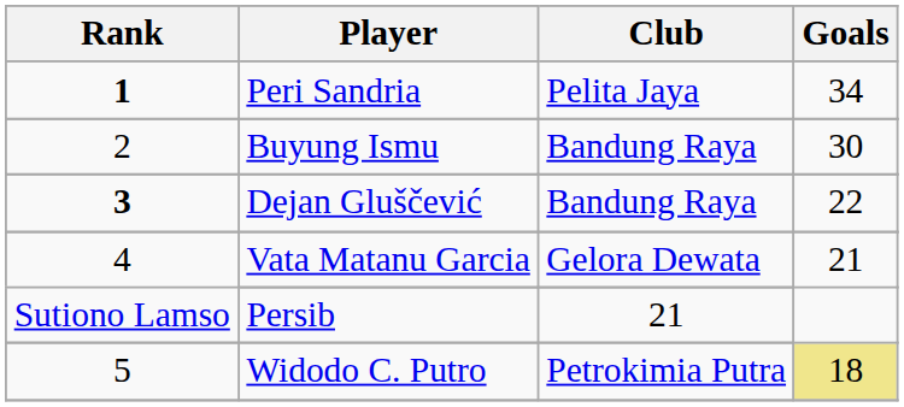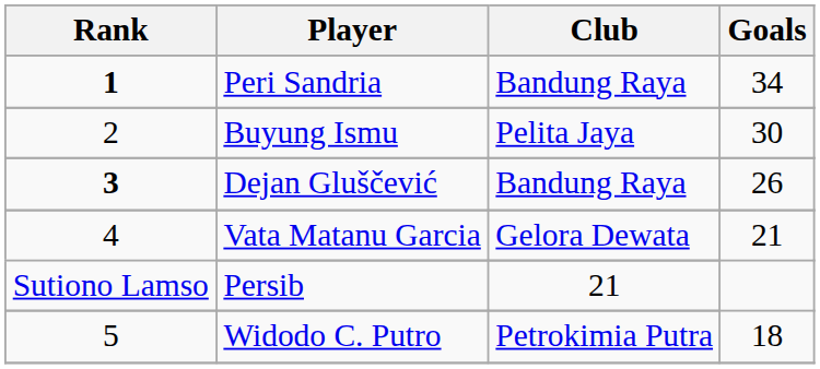Peri Sandria | Club: Pelita Jaya -> Bandung Raya
Buyung Ismu | Club: Bandung Raya -> Pelita Jaya
Dejan Gluščević | Goals: 22 -> 26
Widodo C. Putro | Goals: khaki background -> no background
